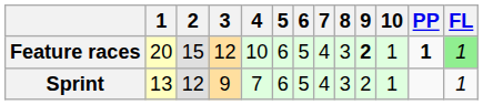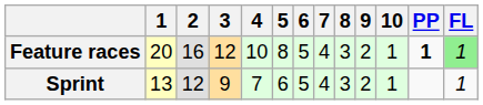Feature races | 2: 15 -> 16
Feature races | 5: 6 -> 8
Feature races | 9: bold -> normal
